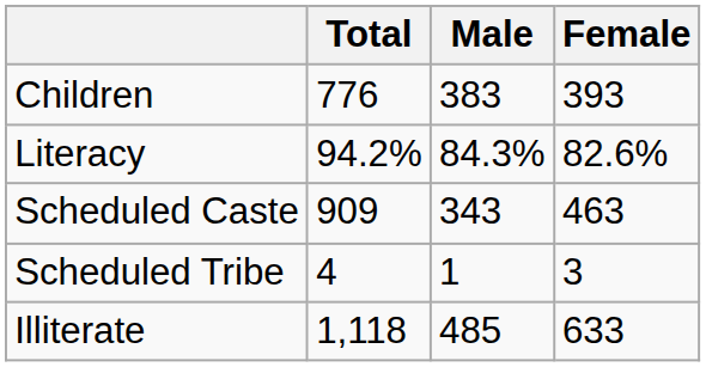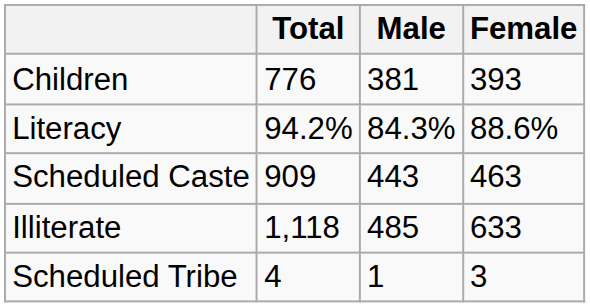Children | Male: 383 -> 381
Literacy | Female: 82.6% -> 88.6%
Scheduled Caste | Male: 343 -> 443
rows swapped: Scheduled Tribe <-> Illiterate
